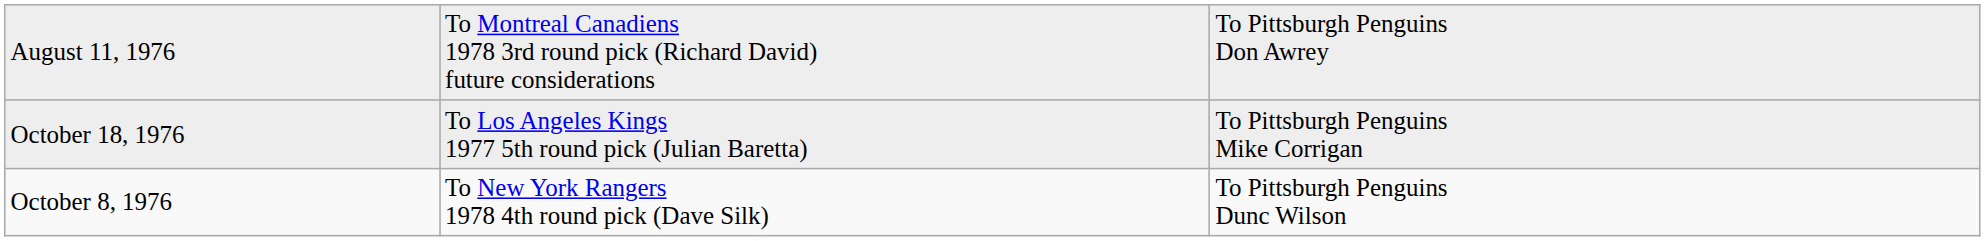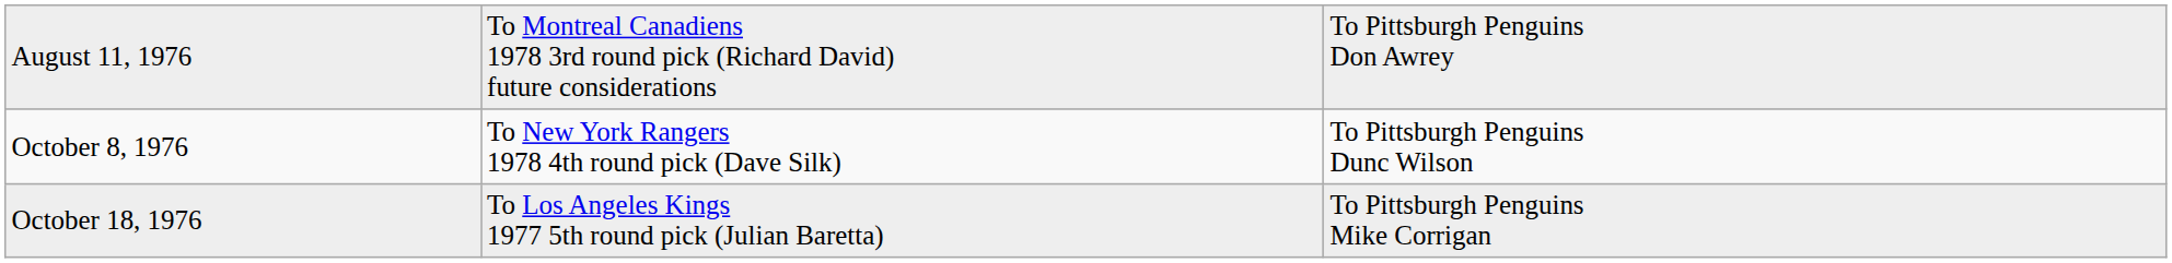rows swapped: October 8, 1976 <-> October 18, 1976
